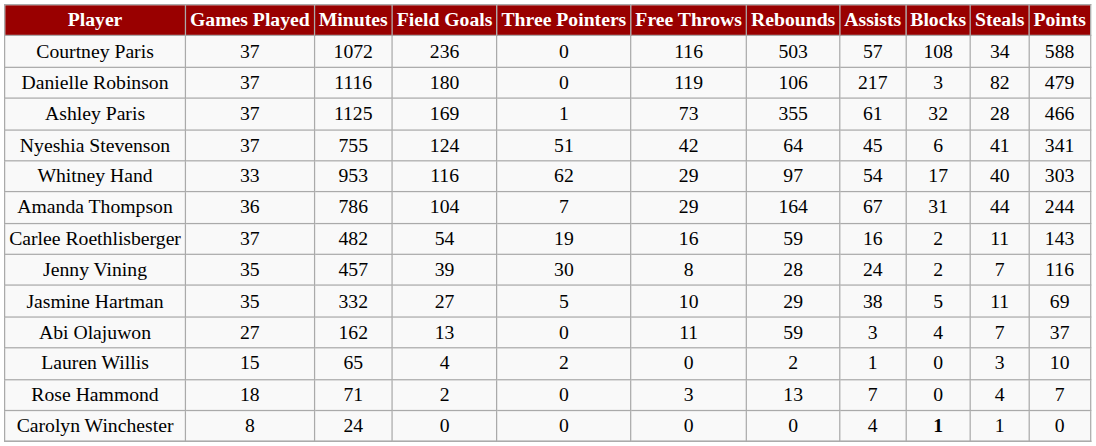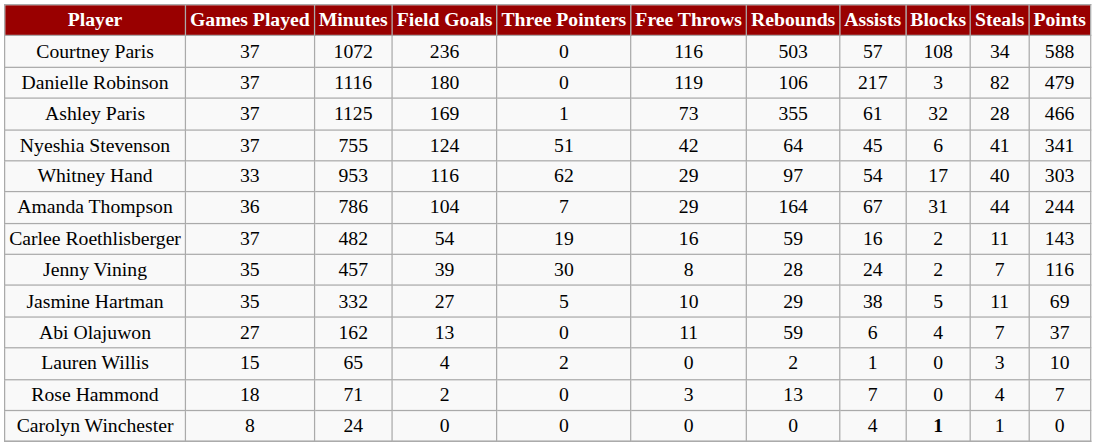Abi Olajuwon | Assists: 3 -> 6
